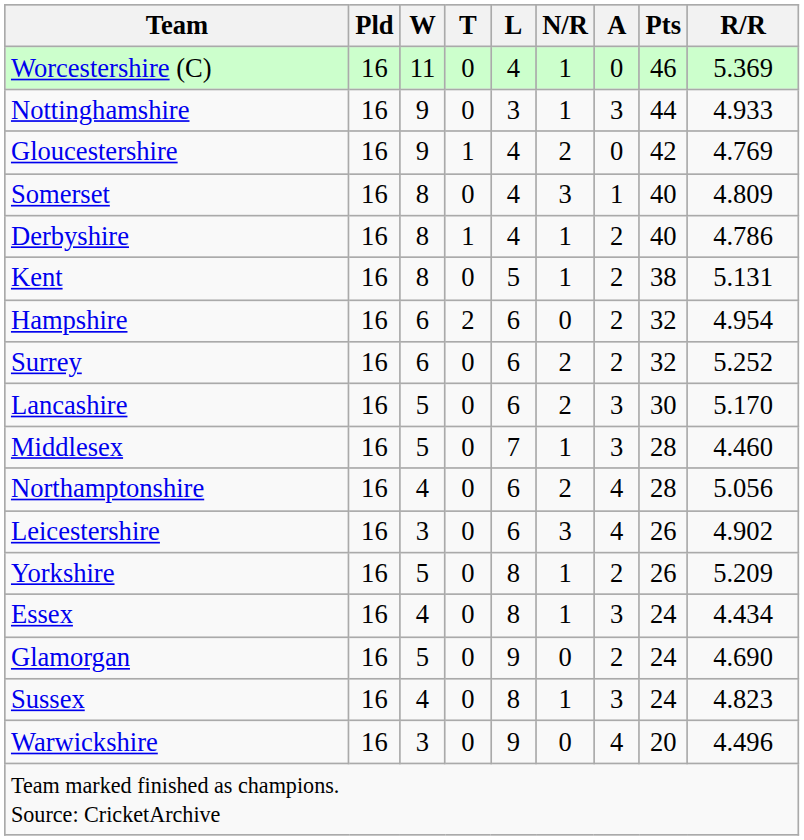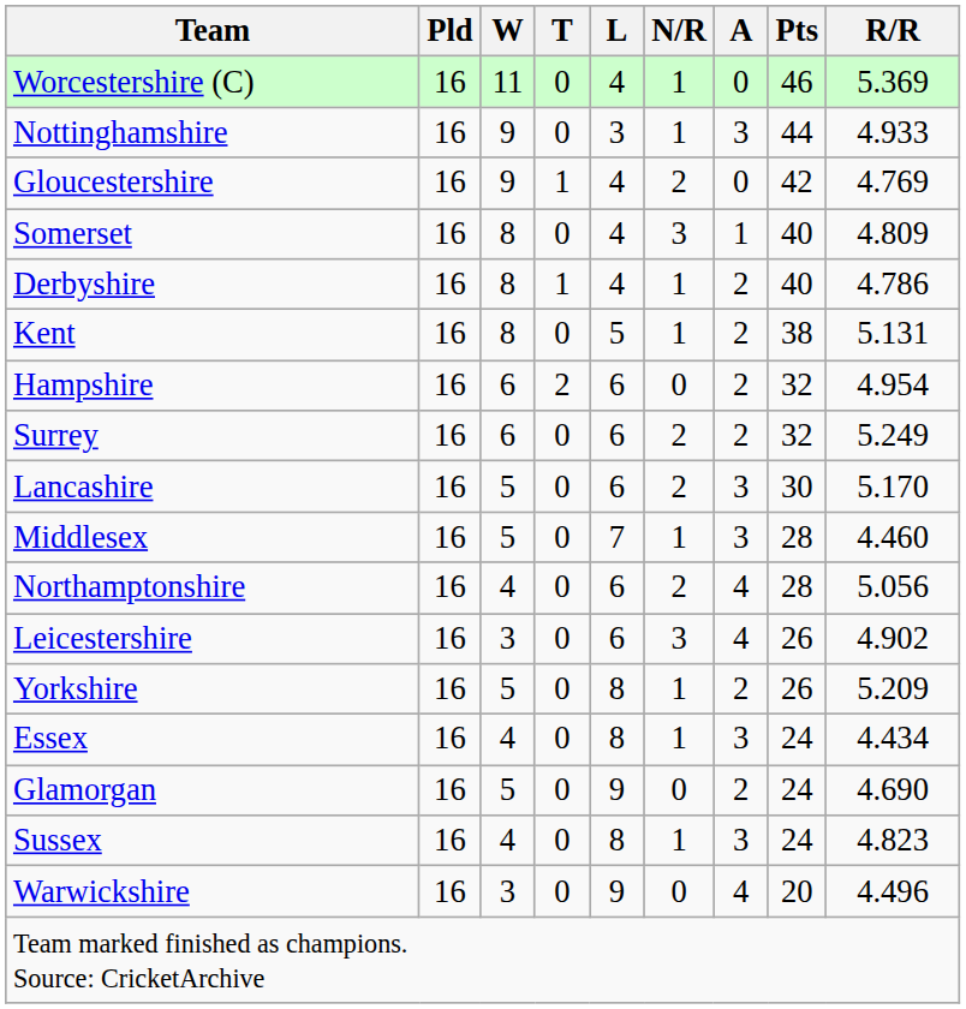Surrey | R/R: 5.252 -> 5.249
